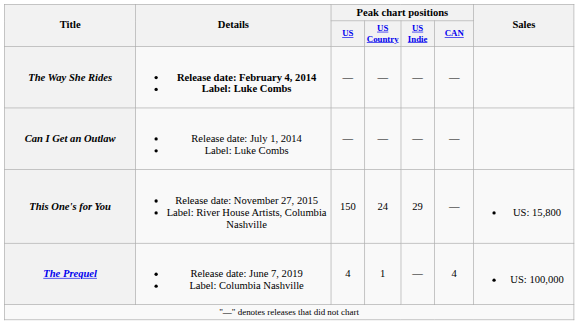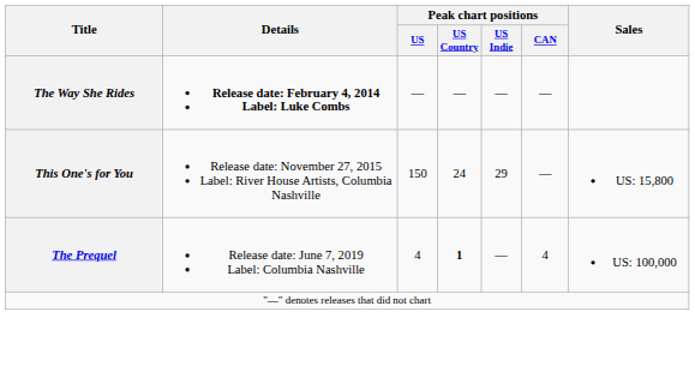- row: Can I Get an Outlaw | Release date: July 1, 2014 Label: Luke Combs | — | — | — | —
The Prequel | Peak chart positions / US Country: normal -> bold
